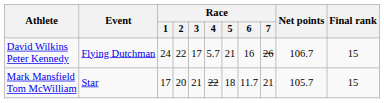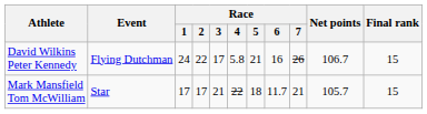David Wilkins Peter Kennedy | Race / 4: 5.7 -> 5.8
Mark Mansfield Tom McWilliam | Race / 2: 20 -> 17
